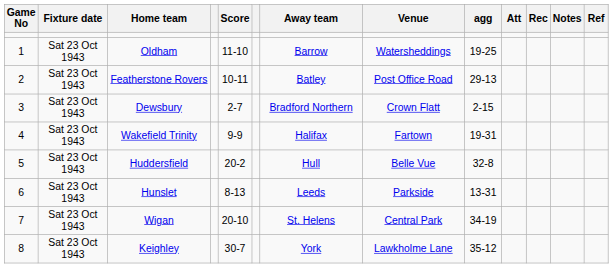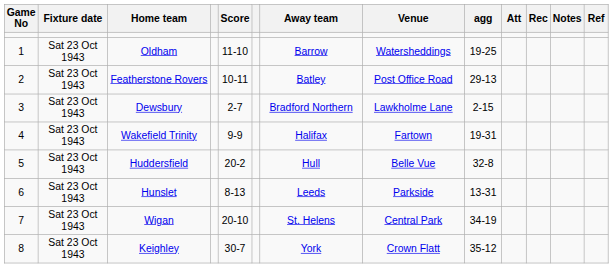Dewsbury | Venue: Crown Flatt -> Lawkholme Lane
Keighley | Venue: Lawkholme Lane -> Crown Flatt
